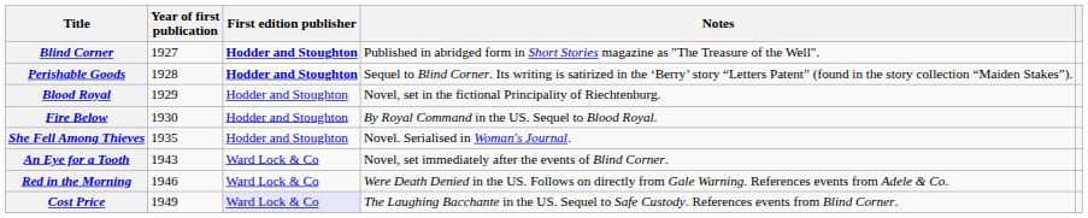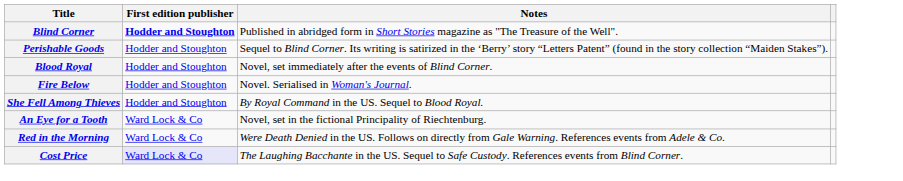- column: Year of first publication | 1927 | 1928 | 1929 | 1930 | 1935 | 1943 | 1946 | 1949
Perishable Goods | First edition publisher: bold -> normal
Blood Royal | Notes: Novel, set in the fictional Principality of Riechtenburg. -> Novel, set immediately after the events of Blind Corner.
Fire Below | Notes: By Royal Command in the US. Sequel to Blood Royal. -> Novel. Serialised in Woman's Journal.
She Fell Among Thieves | Notes: Novel. Serialised in Woman's Journal. -> By Royal Command in the US. Sequel to Blood Royal.
An Eye for a Tooth | Notes: Novel, set immediately after the events of Blind Corner. -> Novel, set in the fictional Principality of Riechtenburg.
